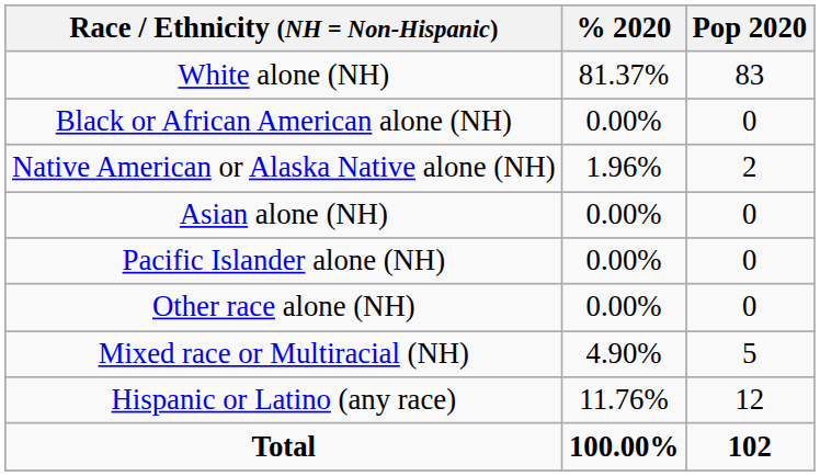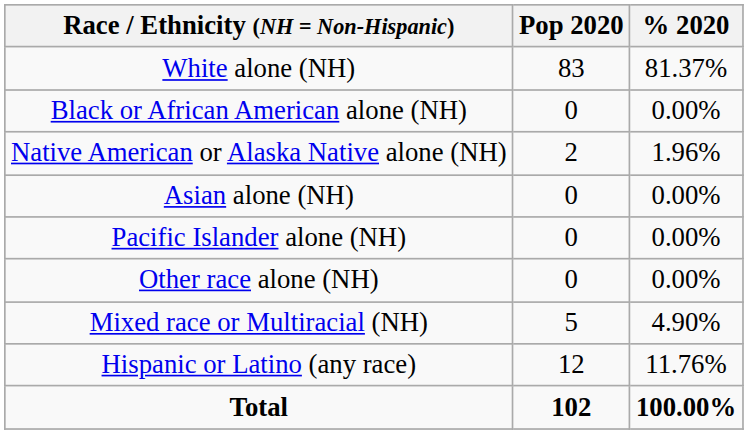columns swapped: Pop 2020 <-> % 2020
